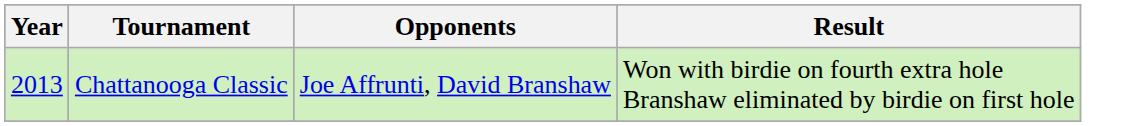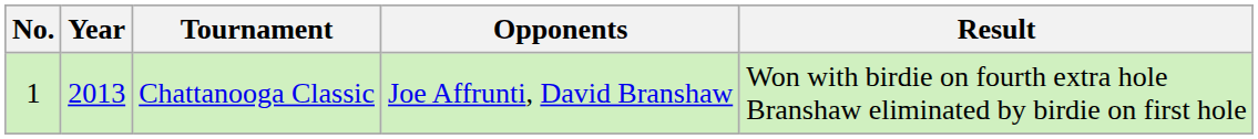+ column: No. | 1
